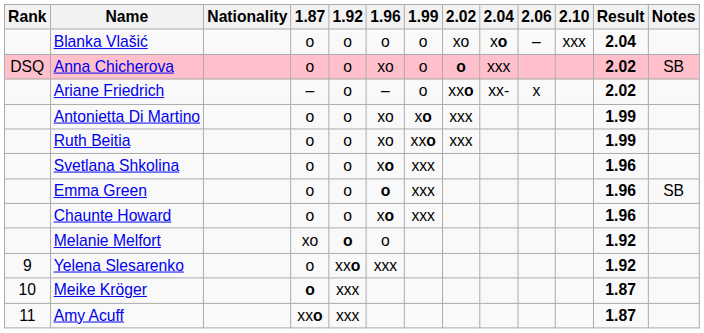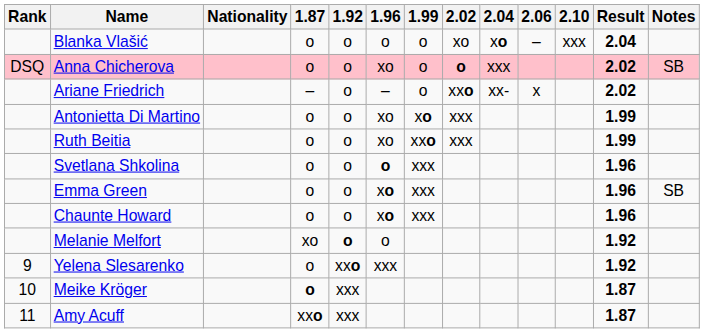Svetlana Shkolina | 1.96: xo -> o
Emma Green | 1.96: o -> xo
